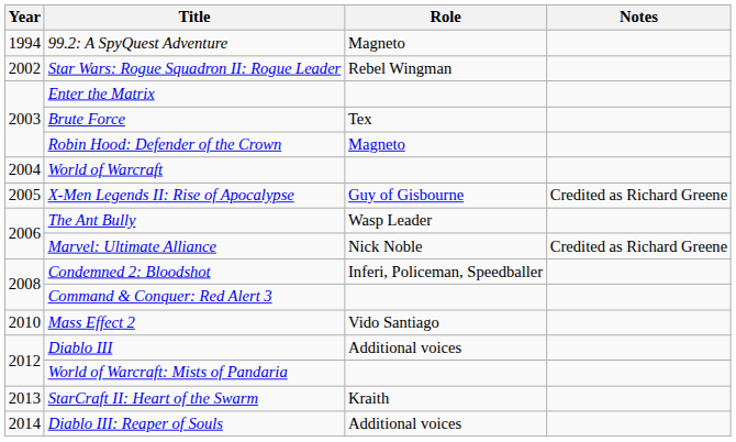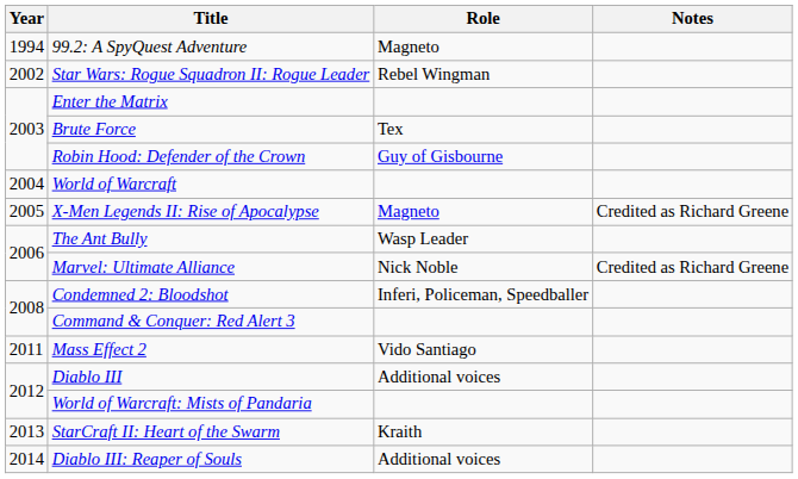Robin Hood: Defender of the Crown | Role: Magneto -> Guy of Gisbourne
X-Men Legends II: Rise of Apocalypse | Role: Guy of Gisbourne -> Magneto
Mass Effect 2 | Year: 2010 -> 2011
